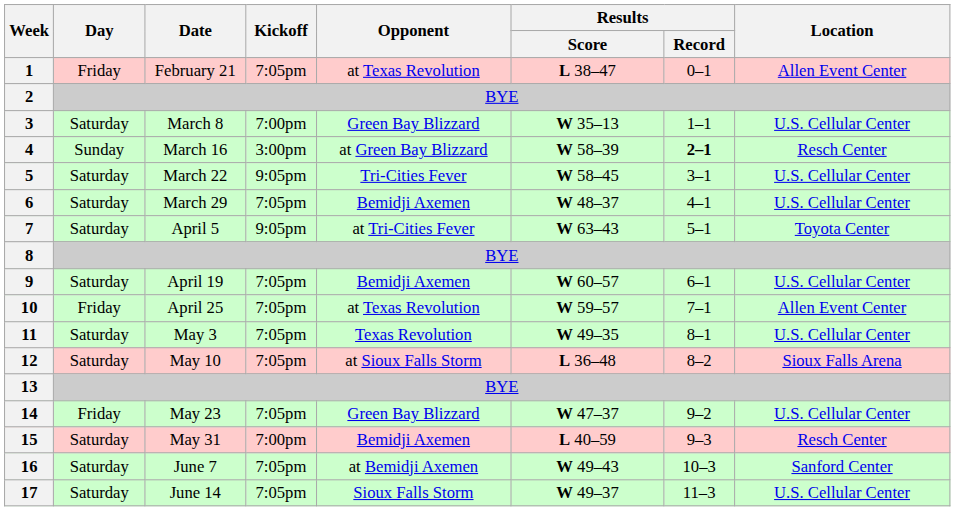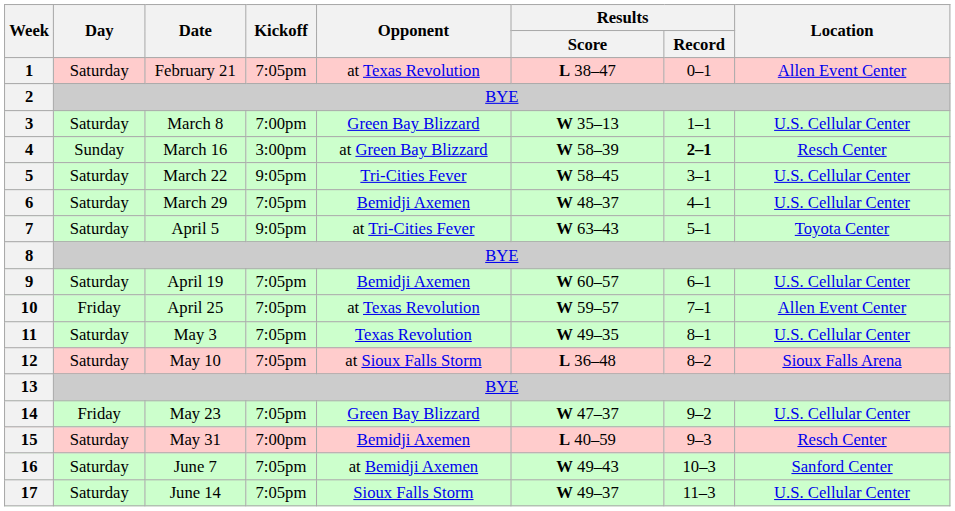1 | Day: Friday -> Saturday
